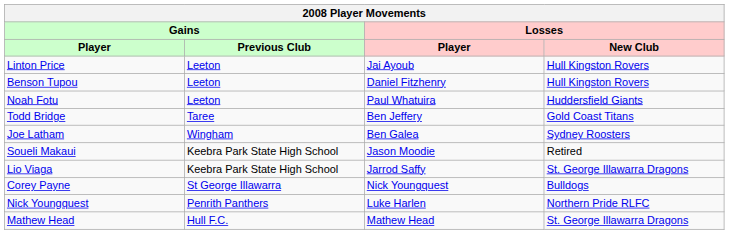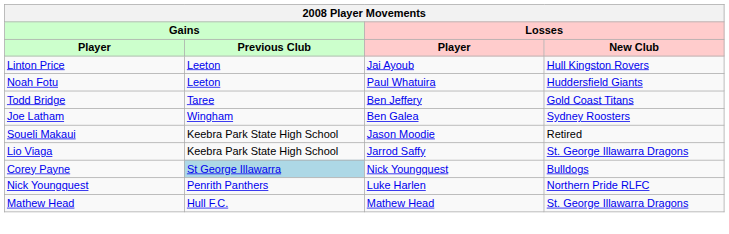- row: Benson Tupou | Leeton | Daniel Fitzhenry | Hull Kingston Rovers
Corey Payne | Gains / Previous Club: no background -> lightblue background
